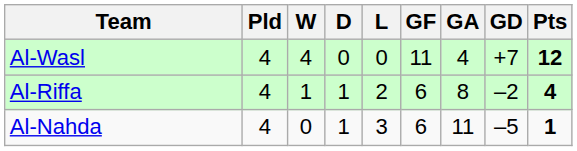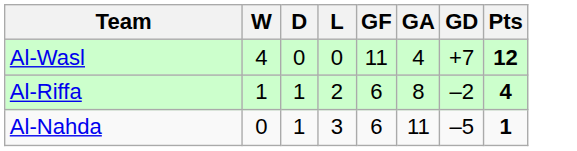- column: Pld | 4 | 4 | 4
